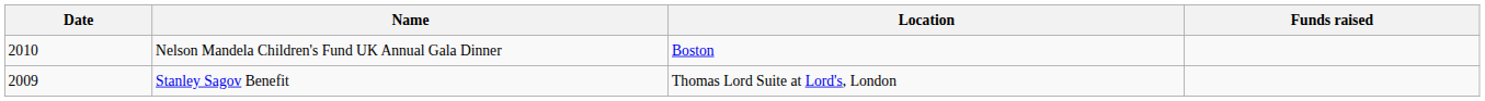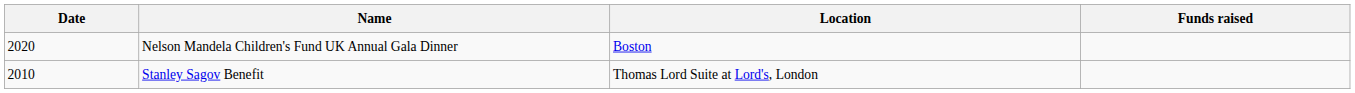Nelson Mandela Children's Fund UK Annual Gala Dinner | Date: 2010 -> 2020
Stanley Sagov Benefit | Date: 2009 -> 2010
